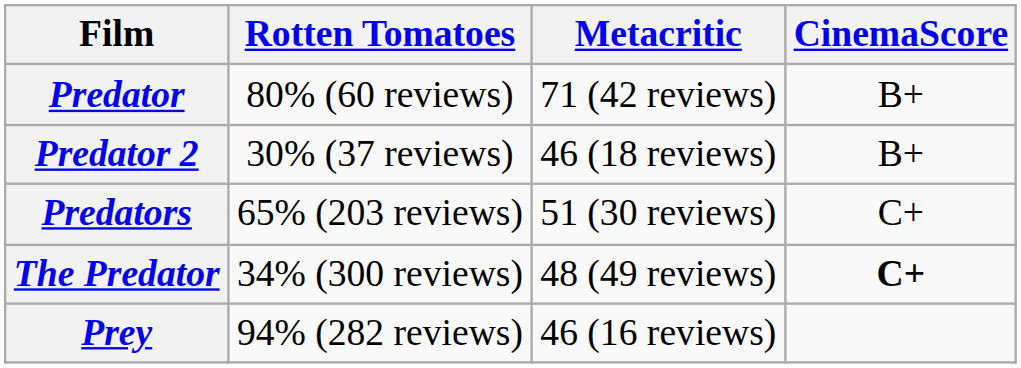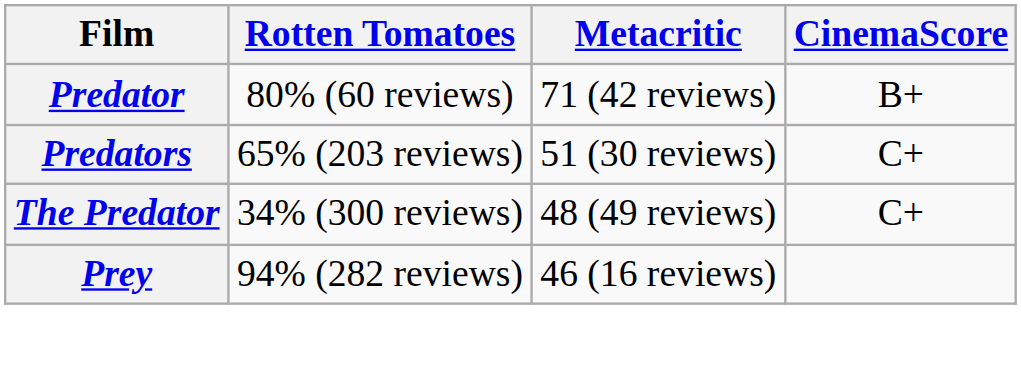- row: Predator 2 | 30% (37 reviews) | 46 (18 reviews) | B+
The Predator | CinemaScore: bold -> normal
